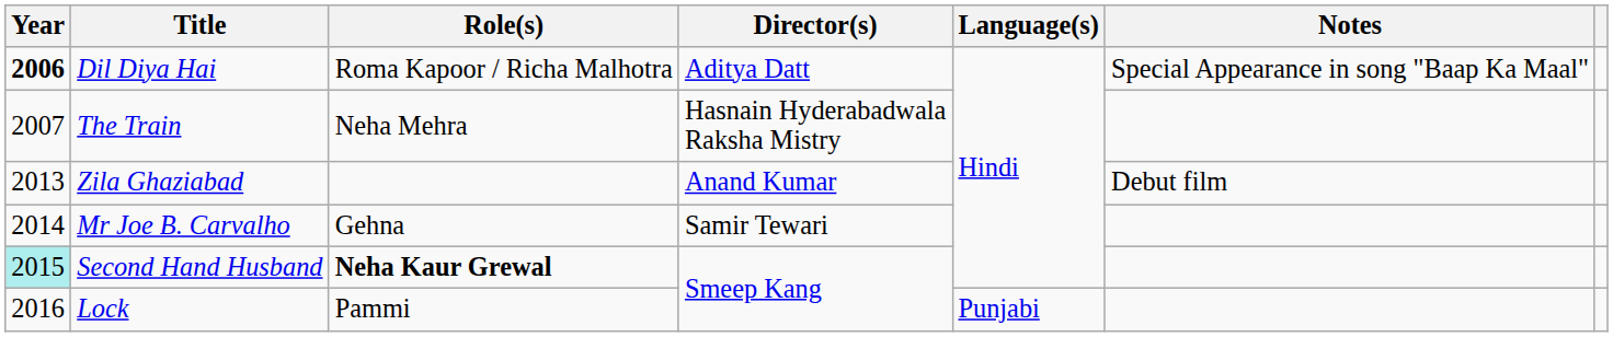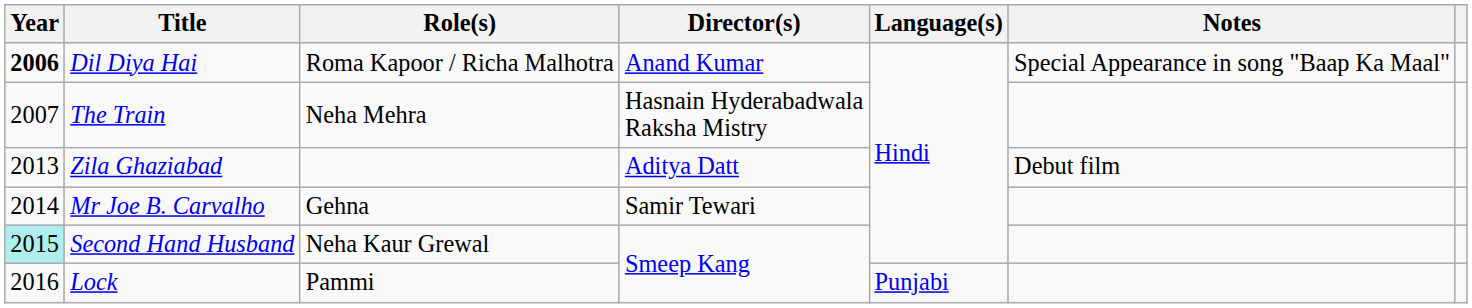Dil Diya Hai | Director(s): Aditya Datt -> Anand Kumar
Zila Ghaziabad | Director(s): Anand Kumar -> Aditya Datt
Second Hand Husband | Role(s): bold -> normal
